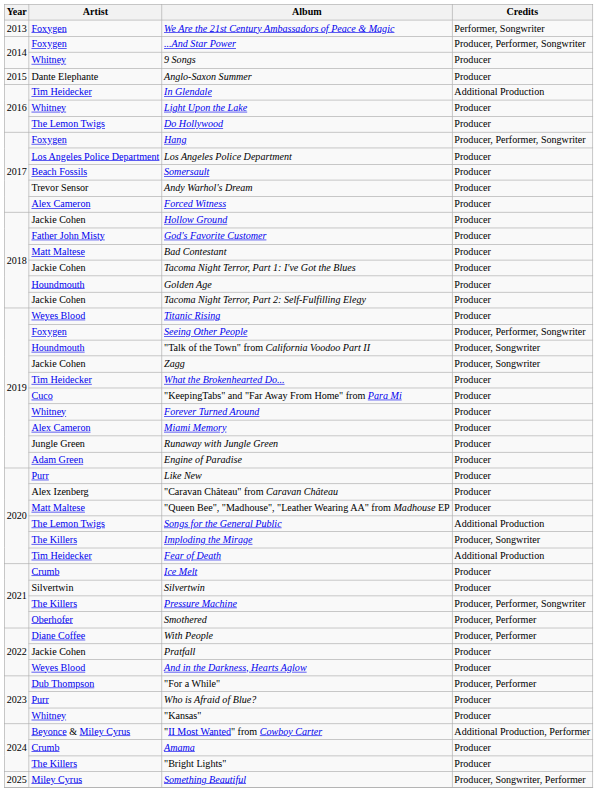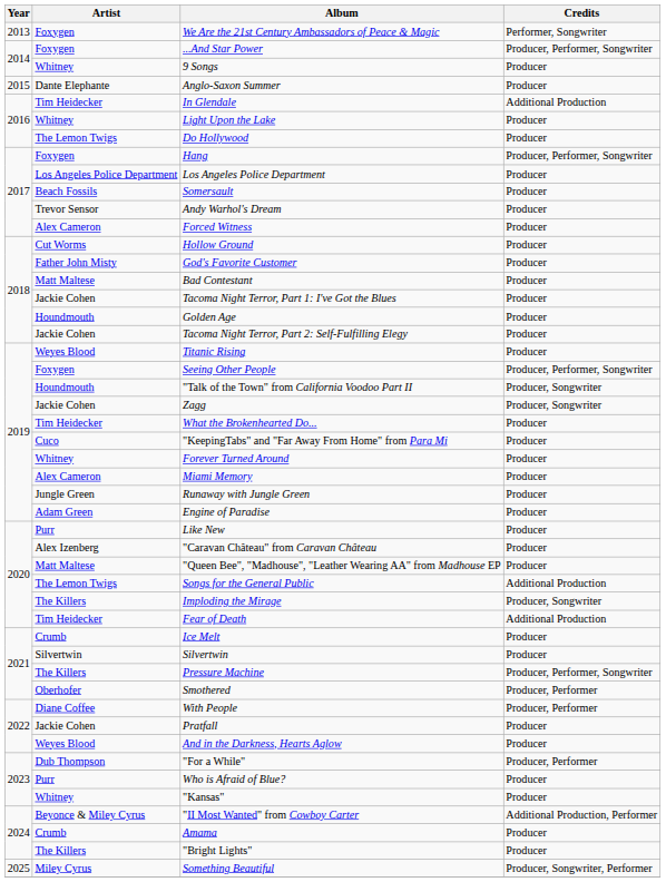Hollow Ground | Artist: Jackie Cohen -> Cut Worms
